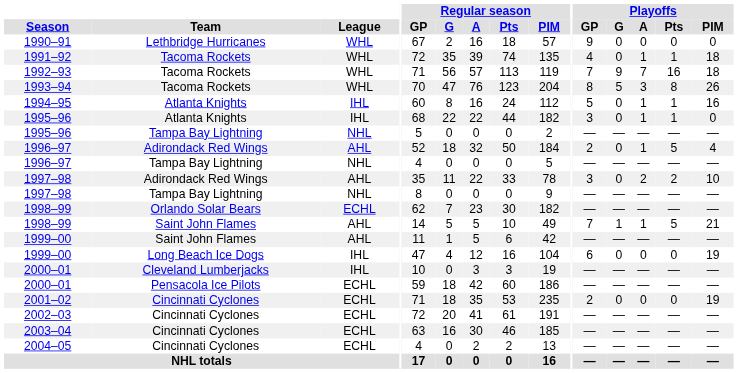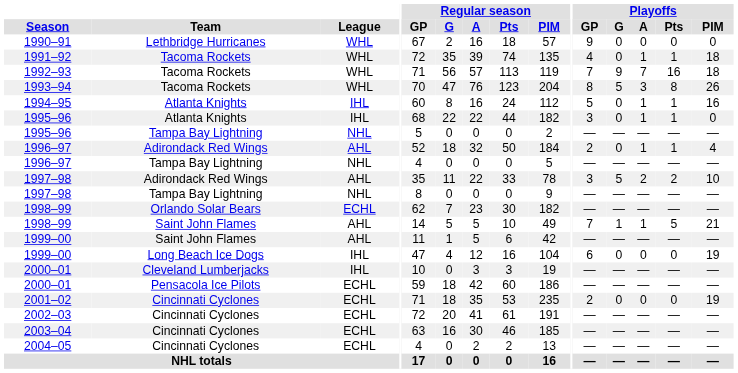1996–97 / Adirondack Red Wings | Playoffs / Pts: 5 -> 1
1997–98 / Adirondack Red Wings | Playoffs / G: 0 -> 5
